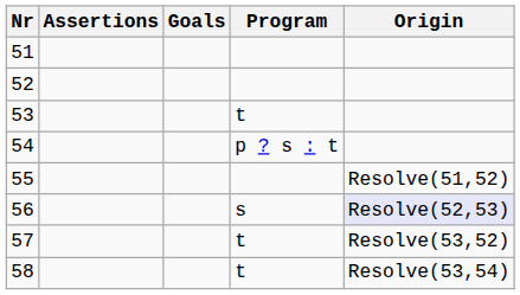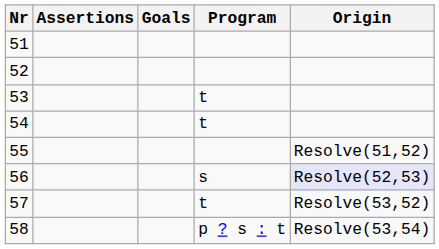54 | Program: p ? s : t -> t
58 | Program: t -> p ? s : t
